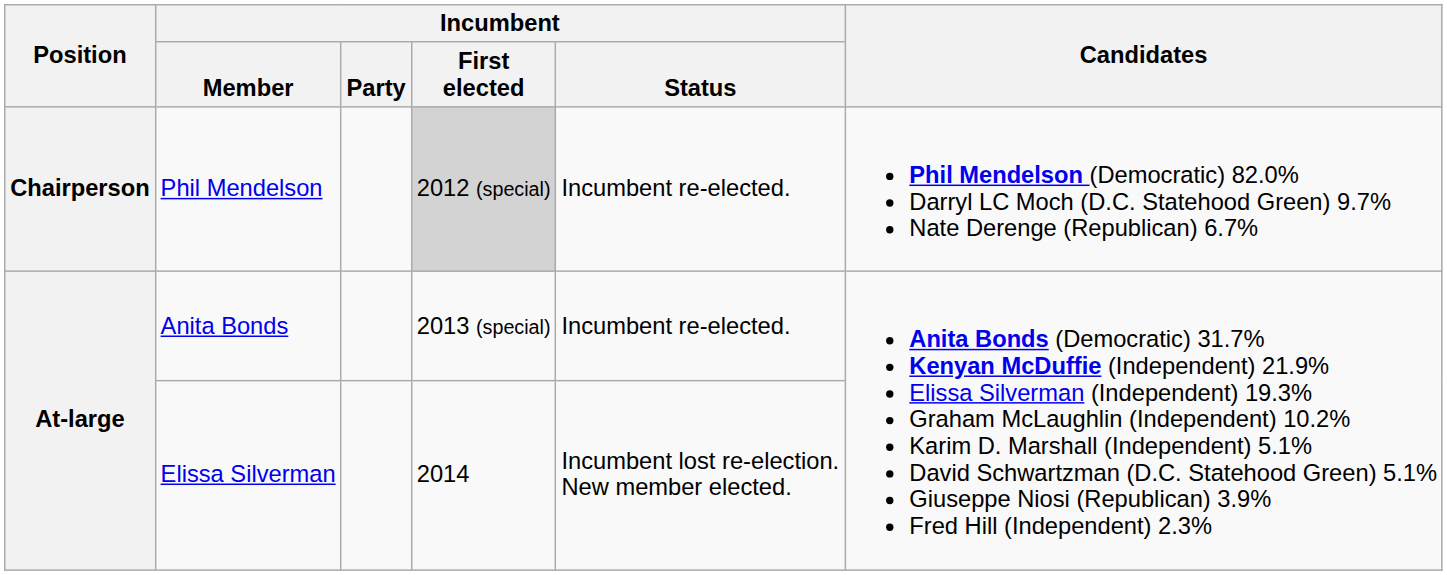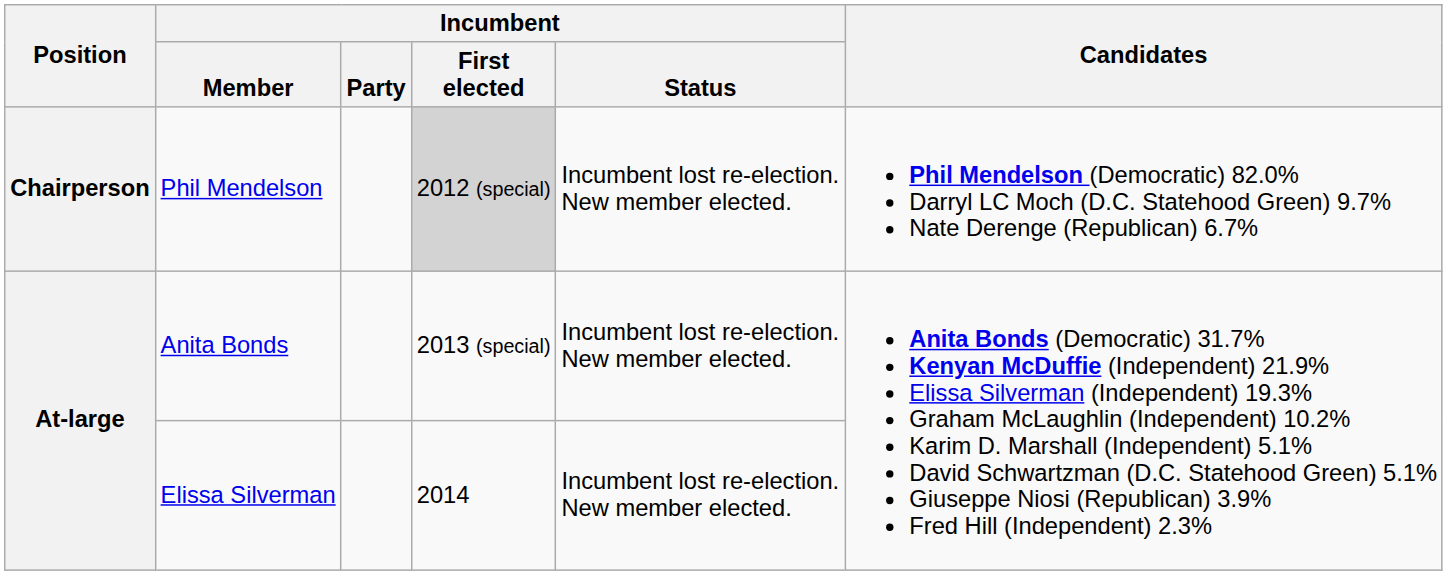Phil Mendelson | Incumbent / Status: Incumbent re-elected. -> Incumbent lost re-election. New member elected.
Anita Bonds | Incumbent / Status: Incumbent re-elected. -> Incumbent lost re-election. New member elected.
